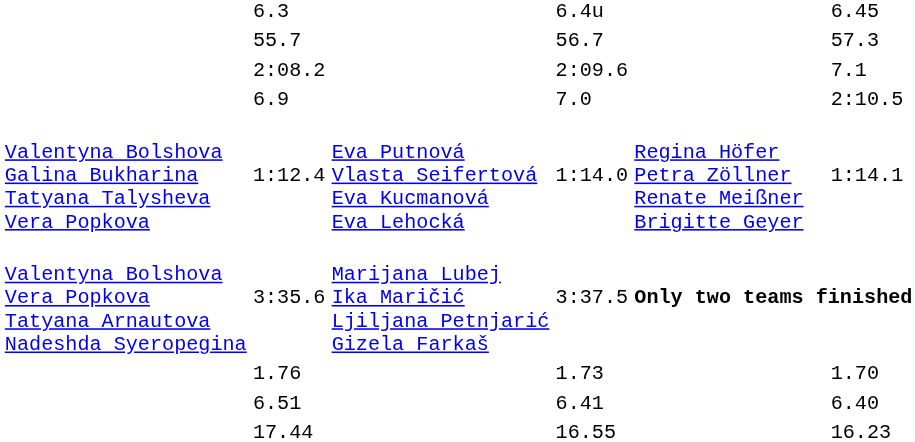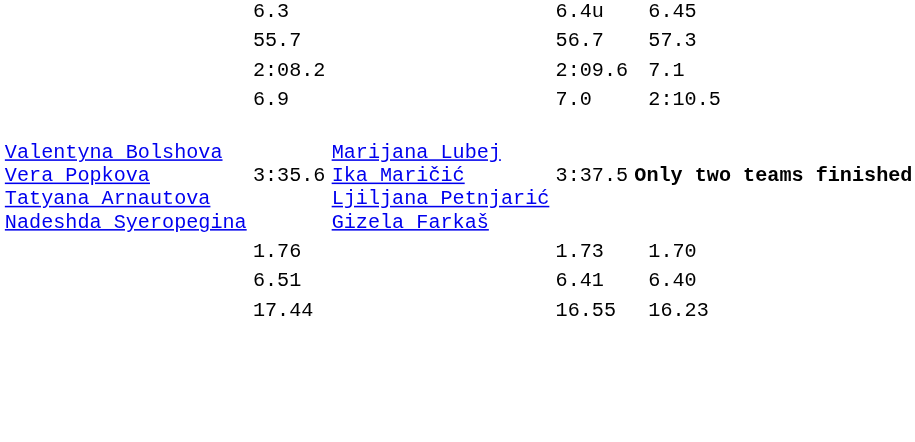- row: Valentyna Bolshova Galina Bukharina Tatyana Talysheva Vera Popkova | 1:12.4 | Eva Putnová Vlasta Seifertová Eva Kucmanová Eva Lehocká | 1:14.0 | Regina Höfer Petra Zöllner Renate Meißner Brigitte Geyer | 1:14.1
